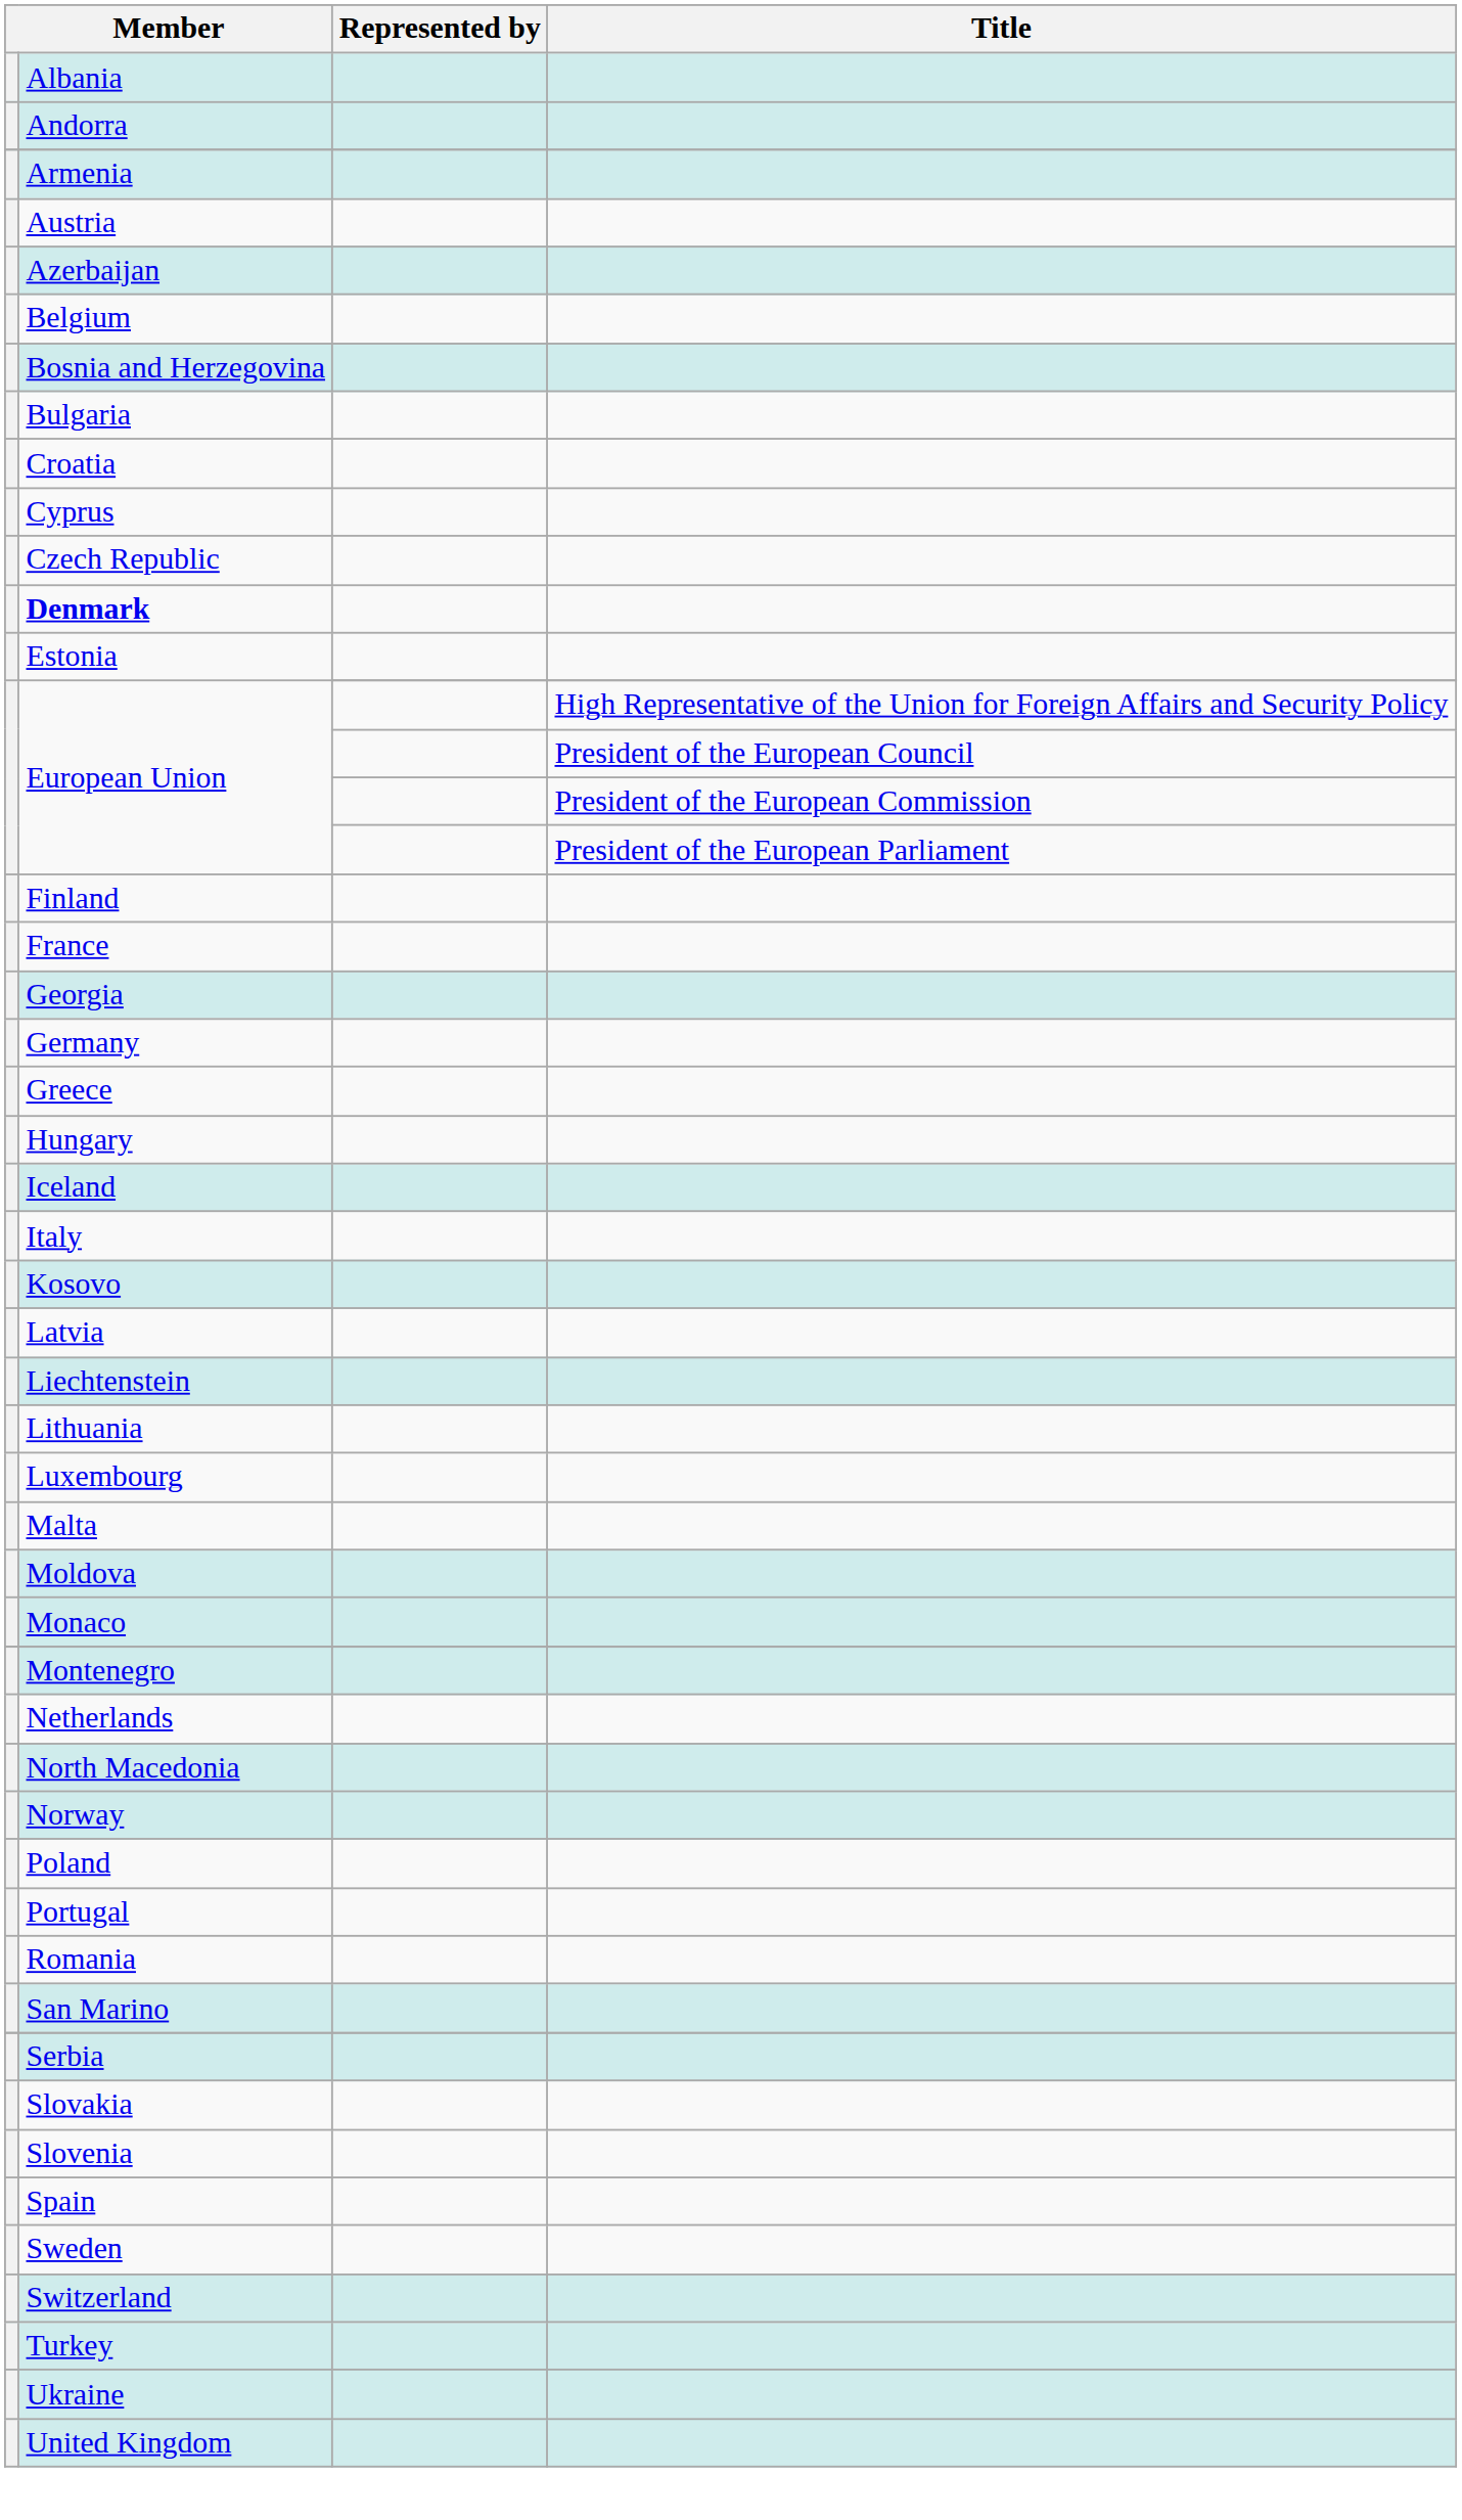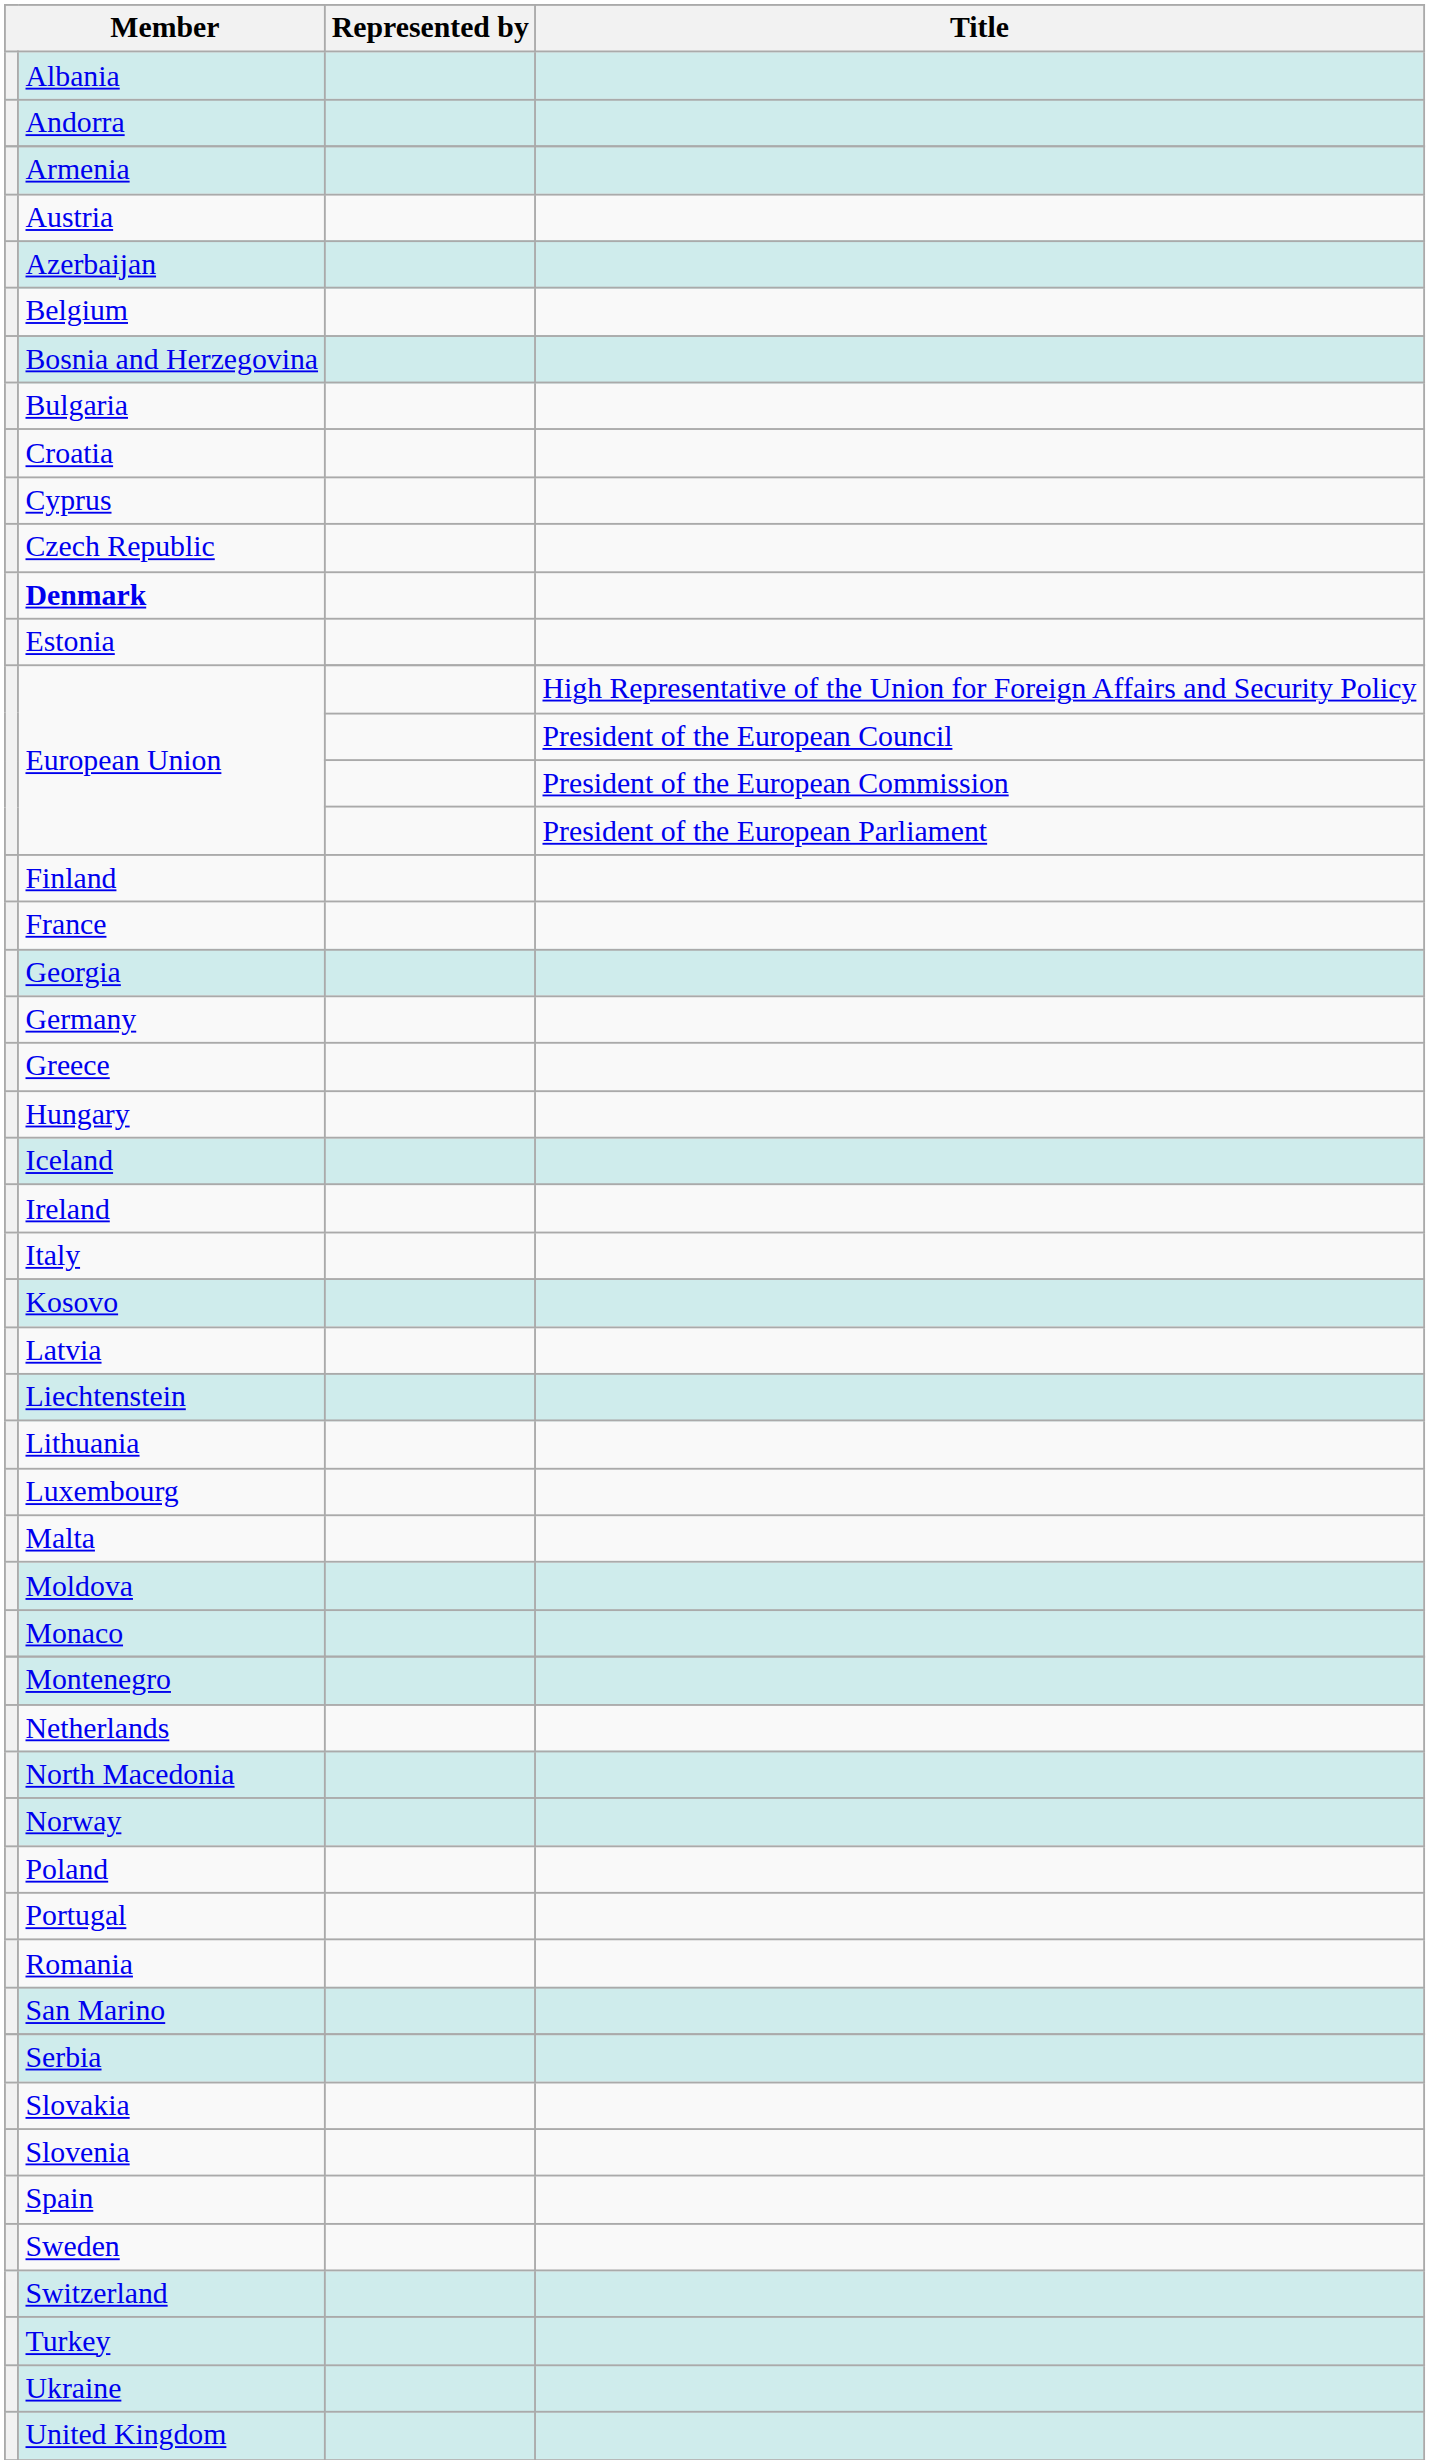+ row: Ireland
